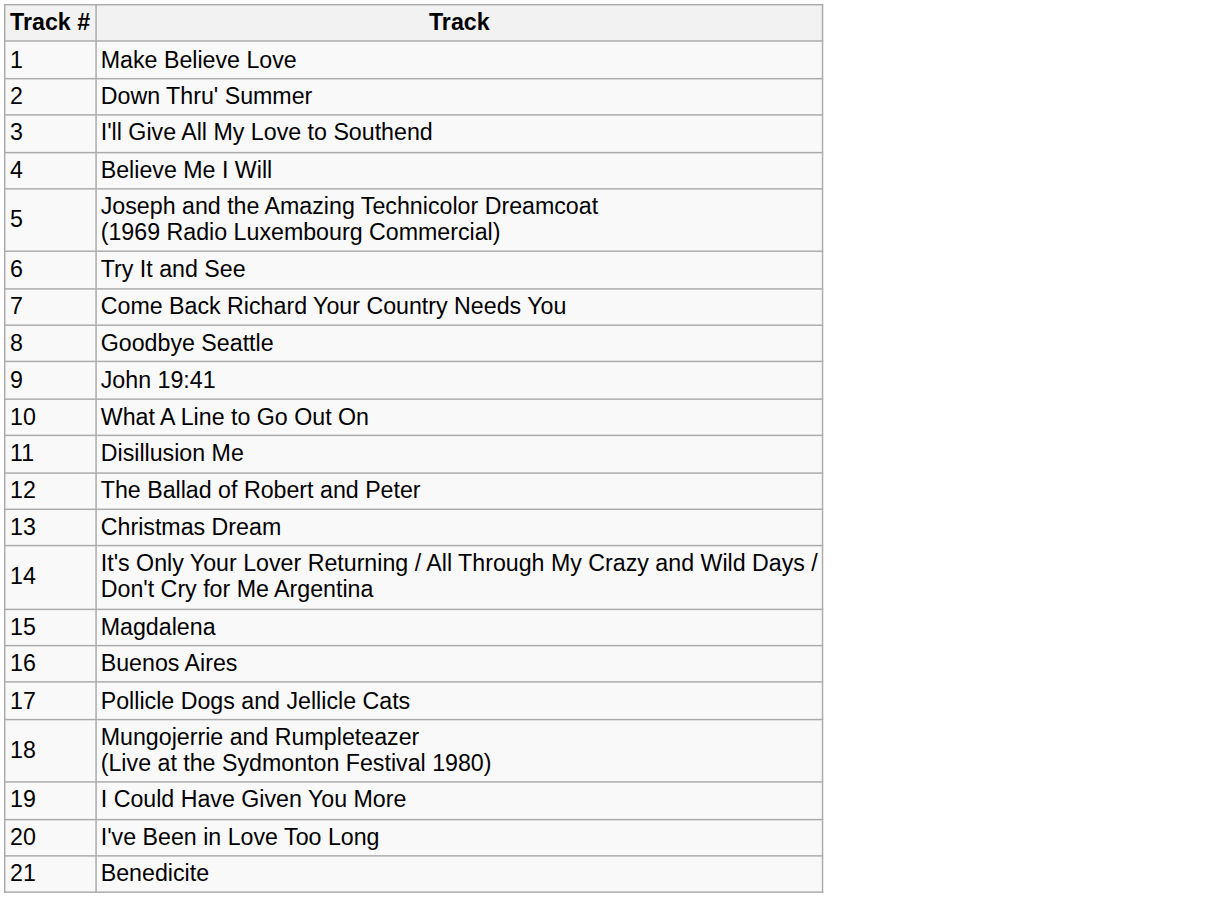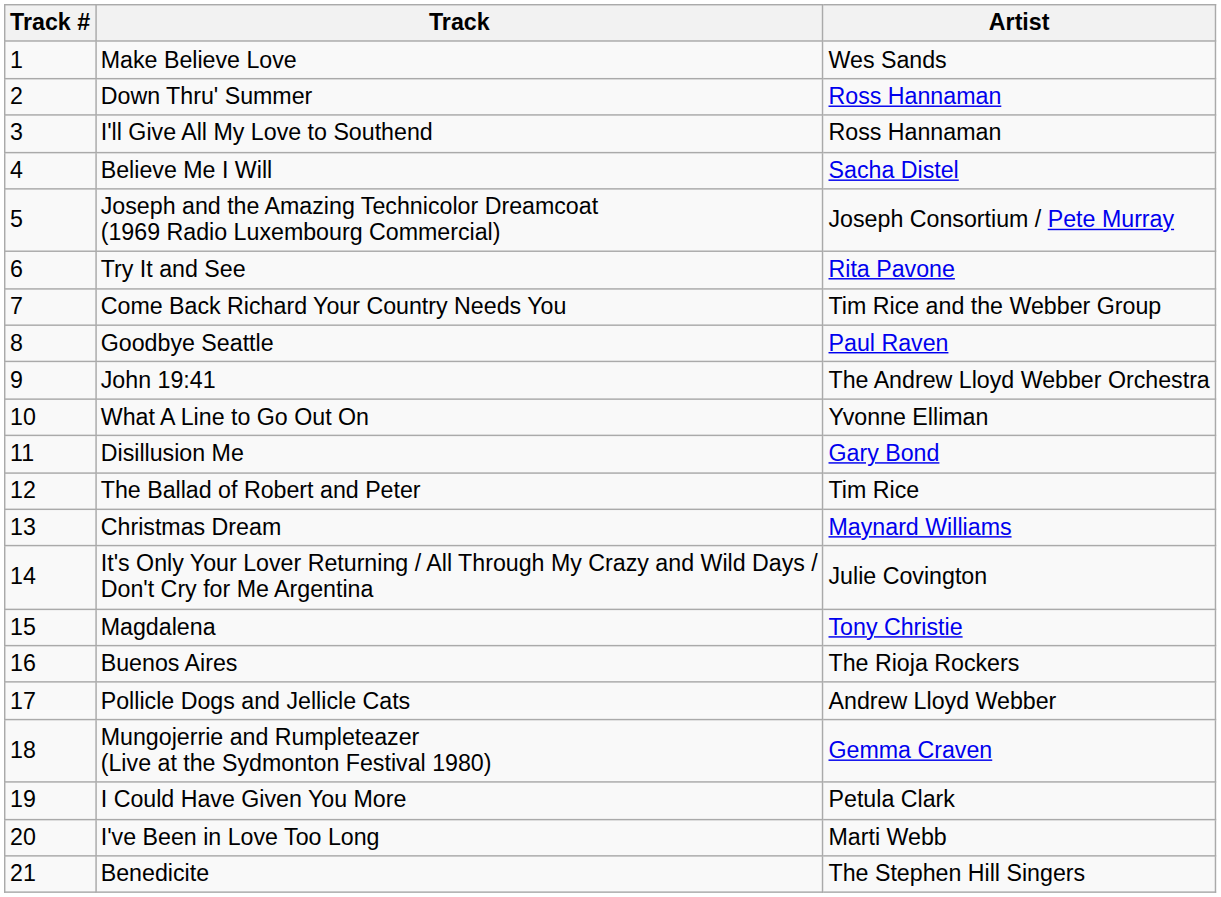+ column: Artist | Wes Sands | Ross Hannaman | Ross Hannaman | Sacha Distel | Joseph Consortium / Pete Murray | Rita Pavone | Tim Rice and the Webber Group | Paul Raven | The Andrew Lloyd Webber Orchestra | Yvonne Elliman | Gary Bond | Tim Rice | Maynard Williams | Julie Covington | Tony Christie | The Rioja Rockers | Andrew Lloyd Webber | Gemma Craven | Petula Clark | Marti Webb | The Stephen Hill Singers
